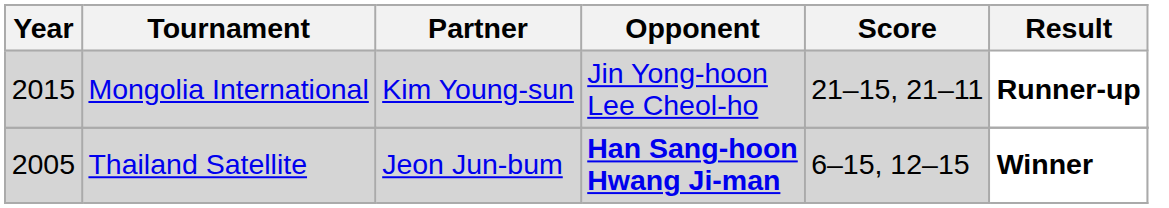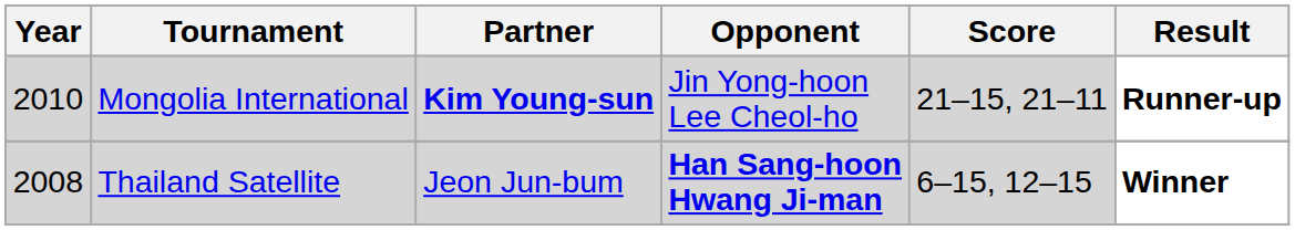Mongolia International | Year: 2015 -> 2010
Mongolia International | Partner: normal -> bold
Thailand Satellite | Year: 2005 -> 2008
